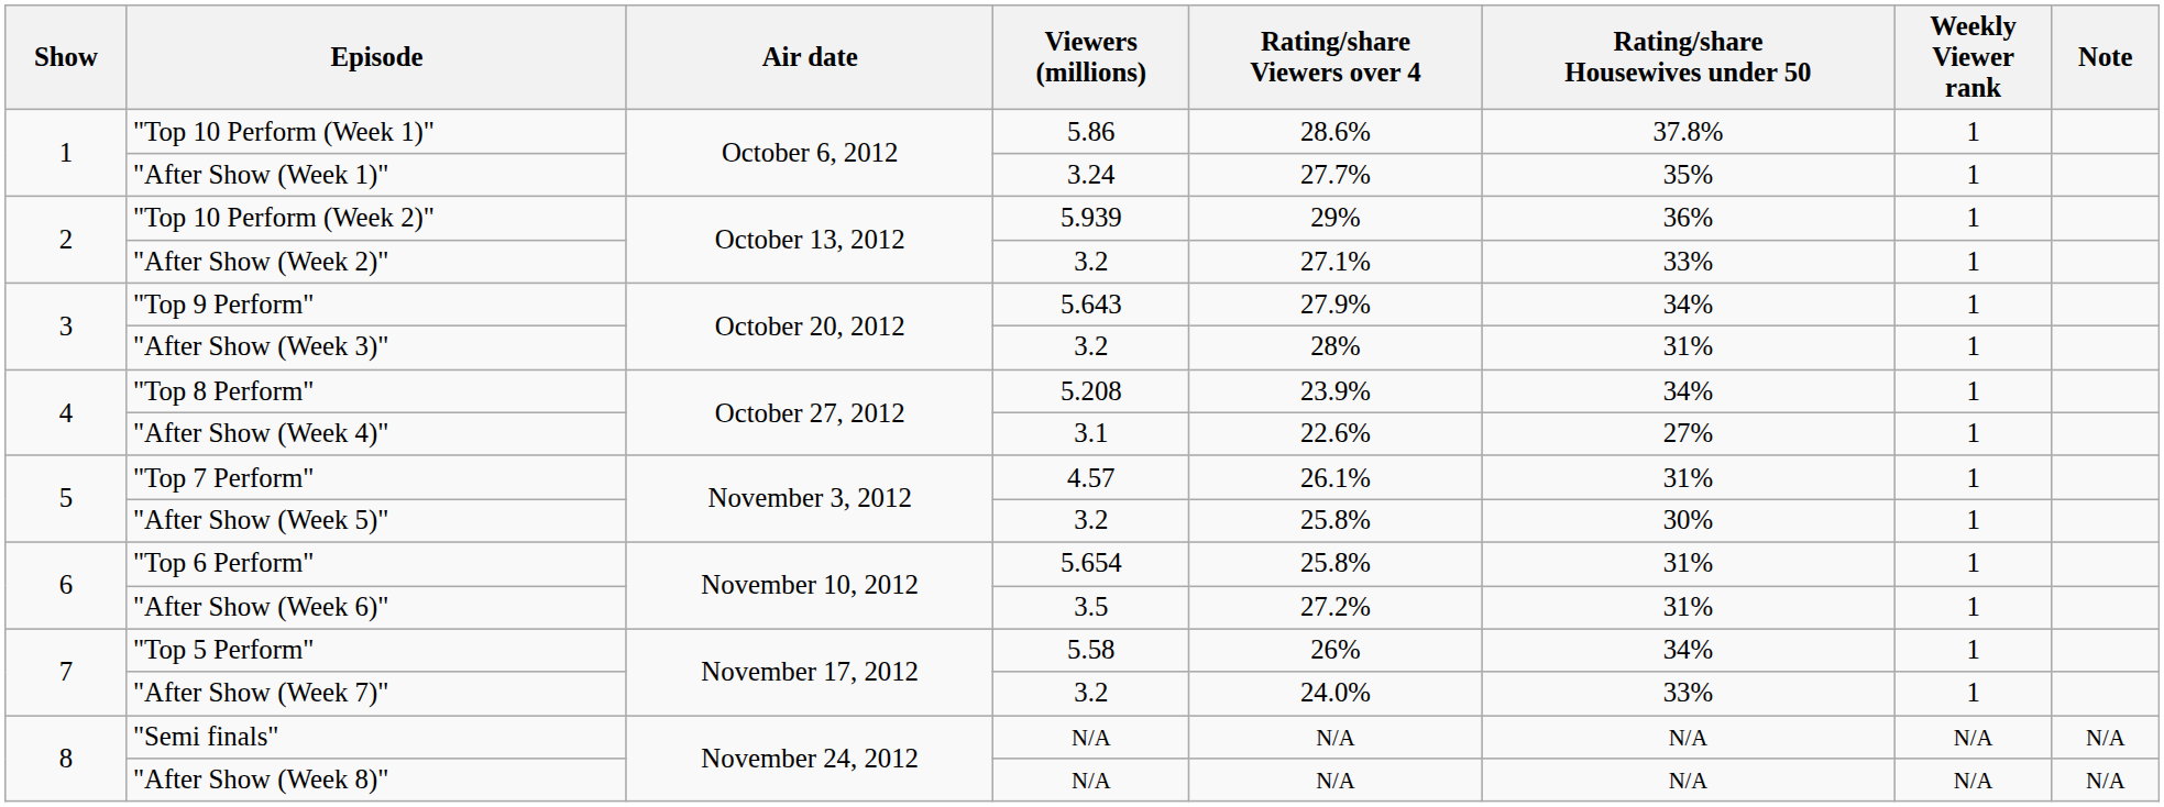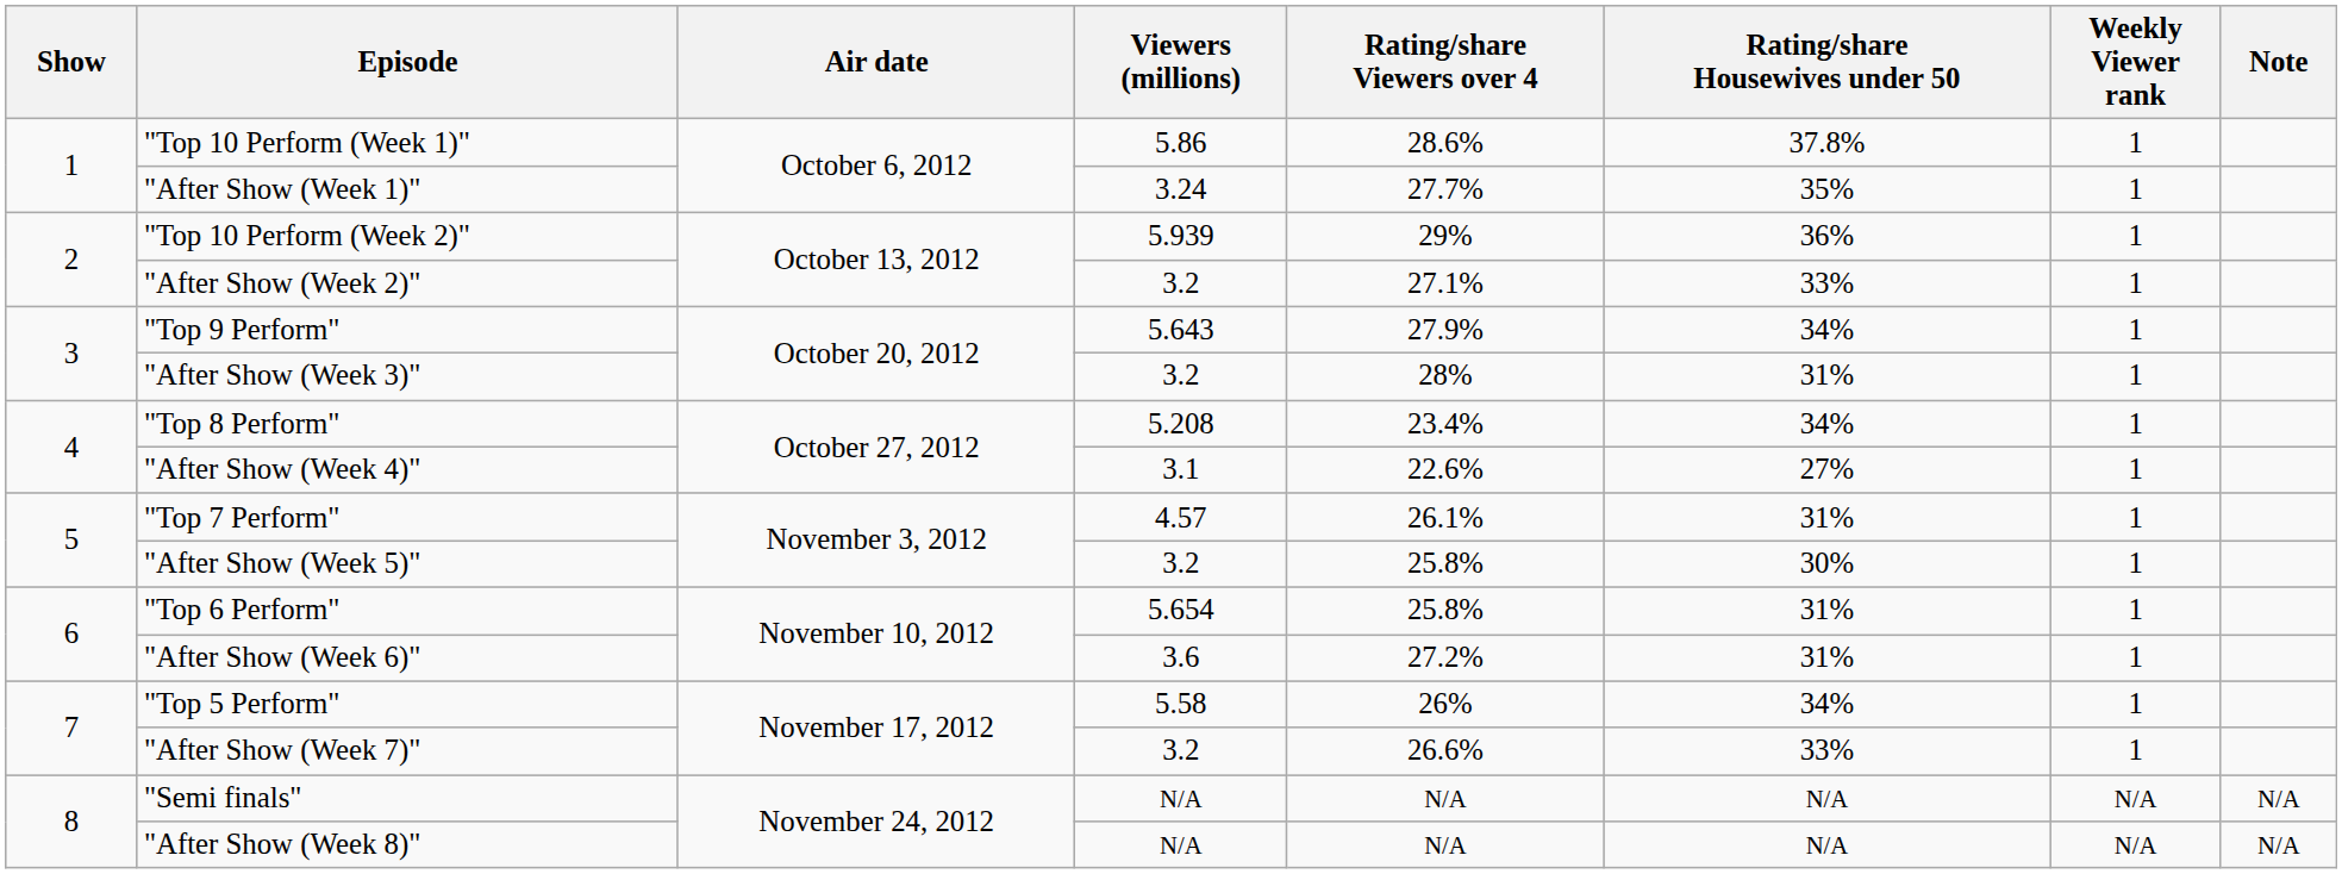"Top 8 Perform" | Rating/share Viewers over 4: 23.9% -> 23.4%
"After Show (Week 6)" | Viewers (millions): 3.5 -> 3.6
"After Show (Week 7)" | Rating/share Viewers over 4: 24.0% -> 26.6%
